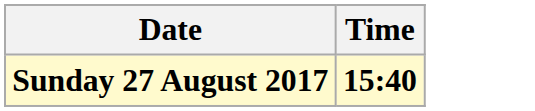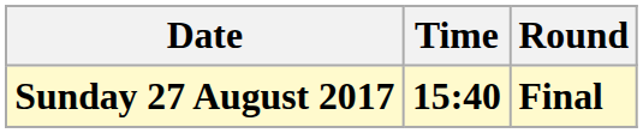+ column: Round | Final
